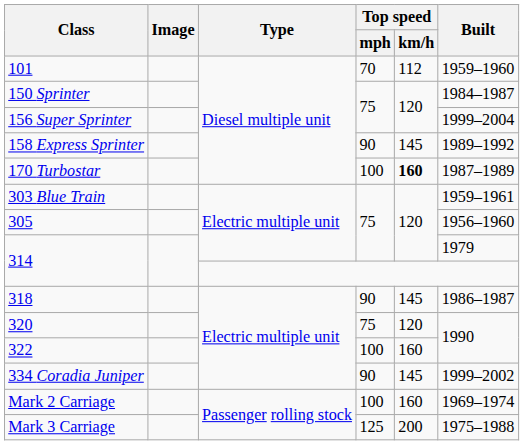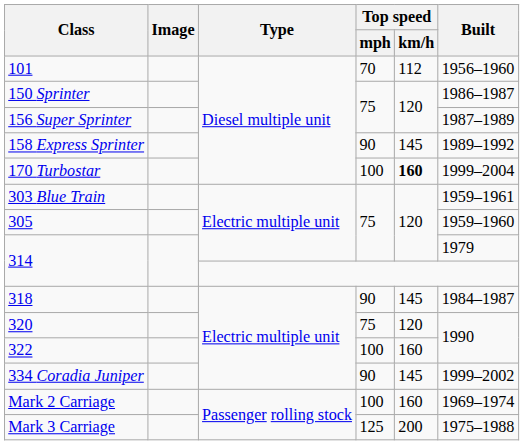101 | Built: 1959–1960 -> 1956–1960
150 Sprinter | Built: 1984–1987 -> 1986–1987
156 Super Sprinter | Built: 1999–2004 -> 1987–1989
170 Turbostar | Built: 1987–1989 -> 1999–2004
305 | Built: 1956–1960 -> 1959–1960
318 | Built: 1986–1987 -> 1984–1987
